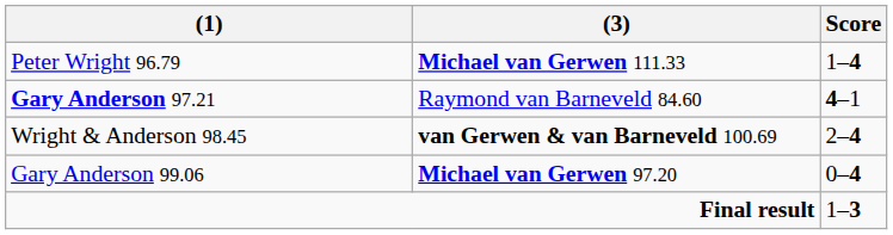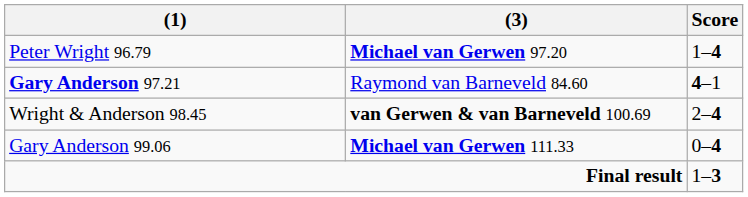Peter Wright 96.79 | (3): Michael van Gerwen 111.33 -> Michael van Gerwen 97.20
Gary Anderson 99.06 | (3): Michael van Gerwen 97.20 -> Michael van Gerwen 111.33
